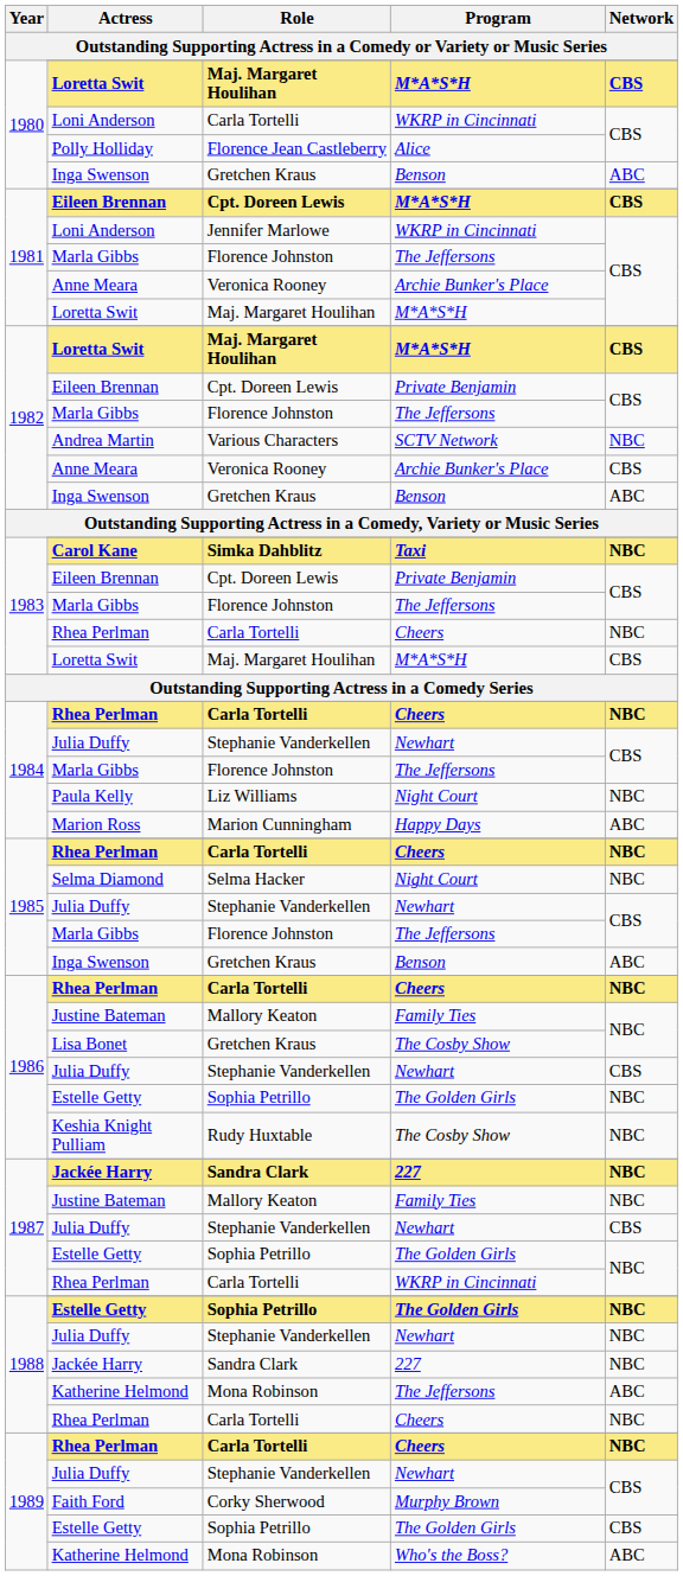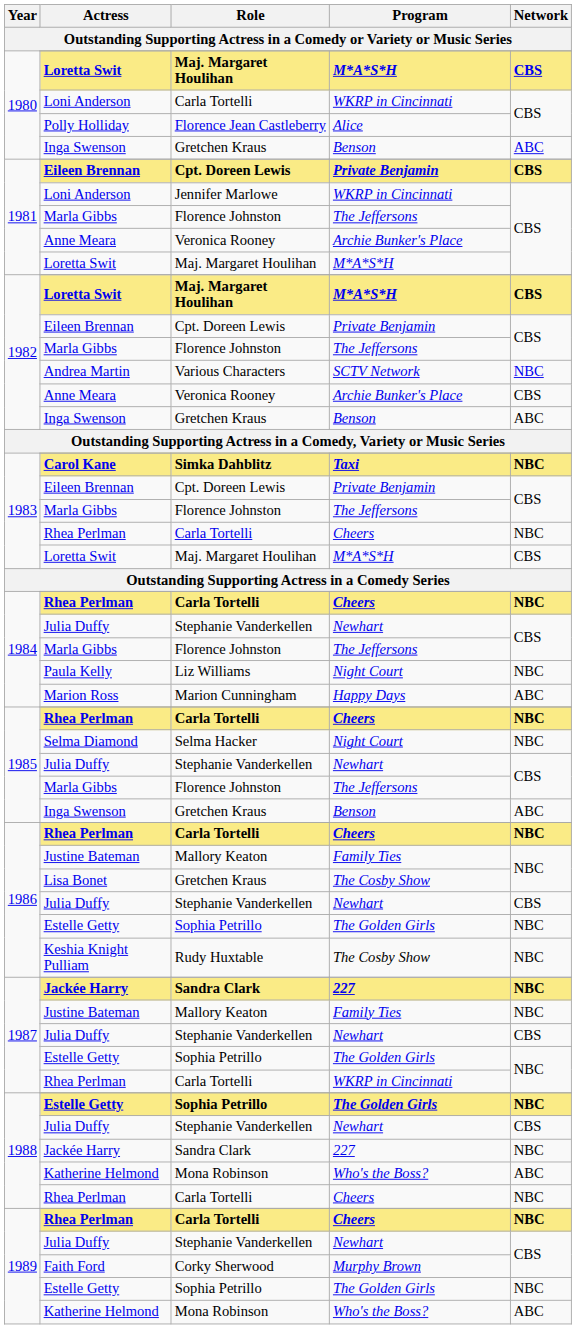1981 / Eileen Brennan | Program: M*A*S*H -> Private Benjamin
1988 / Julia Duffy | Network: NBC -> CBS
1988 / Katherine Helmond | Program: The Jeffersons -> Who's the Boss?
1989 / Estelle Getty | Network: CBS -> NBC
